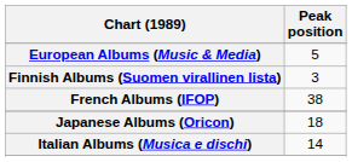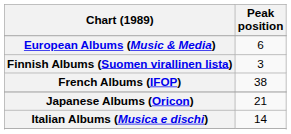European Albums (Music & Media) | Peak position: 5 -> 6
Japanese Albums (Oricon) | Peak position: 18 -> 21
